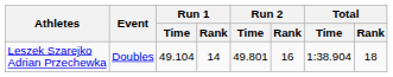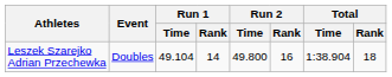Leszek Szarejko Adrian Przechewka | Run 2 / Time: 49.801 -> 49.800
